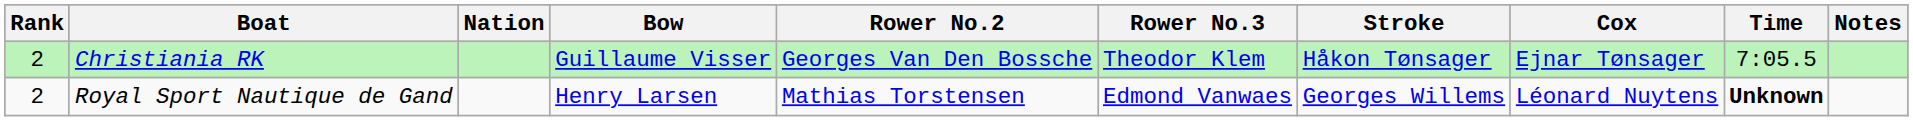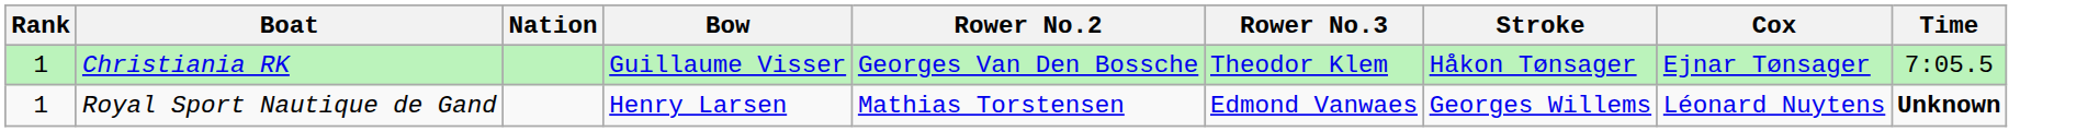- column: Notes
Christiania RK | Rank: 2 -> 1
Royal Sport Nautique de Gand | Rank: 2 -> 1
